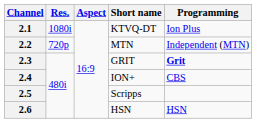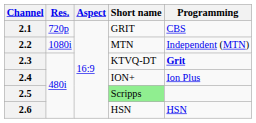2.1 | Res.: 1080i -> 720p
2.1 | Short name: KTVQ-DT -> GRIT
2.1 | Programming: Ion Plus -> CBS
2.2 | Res.: 720p -> 1080i
2.3 | Short name: GRIT -> KTVQ-DT
2.4 | Programming: CBS -> Ion Plus
2.5 | Short name: no background -> lightgreen background
